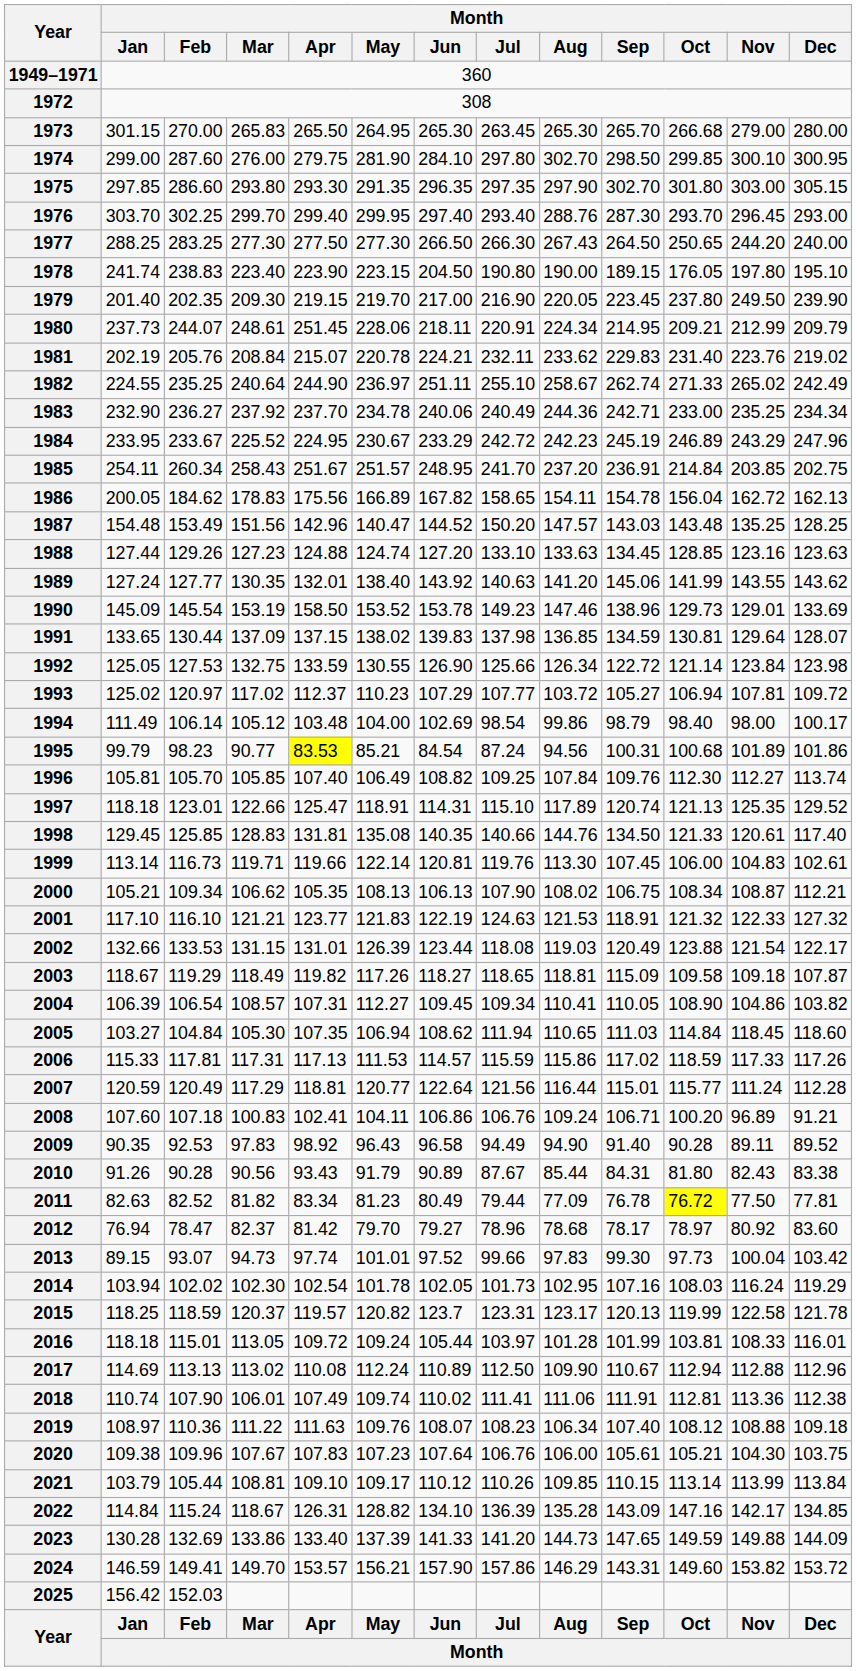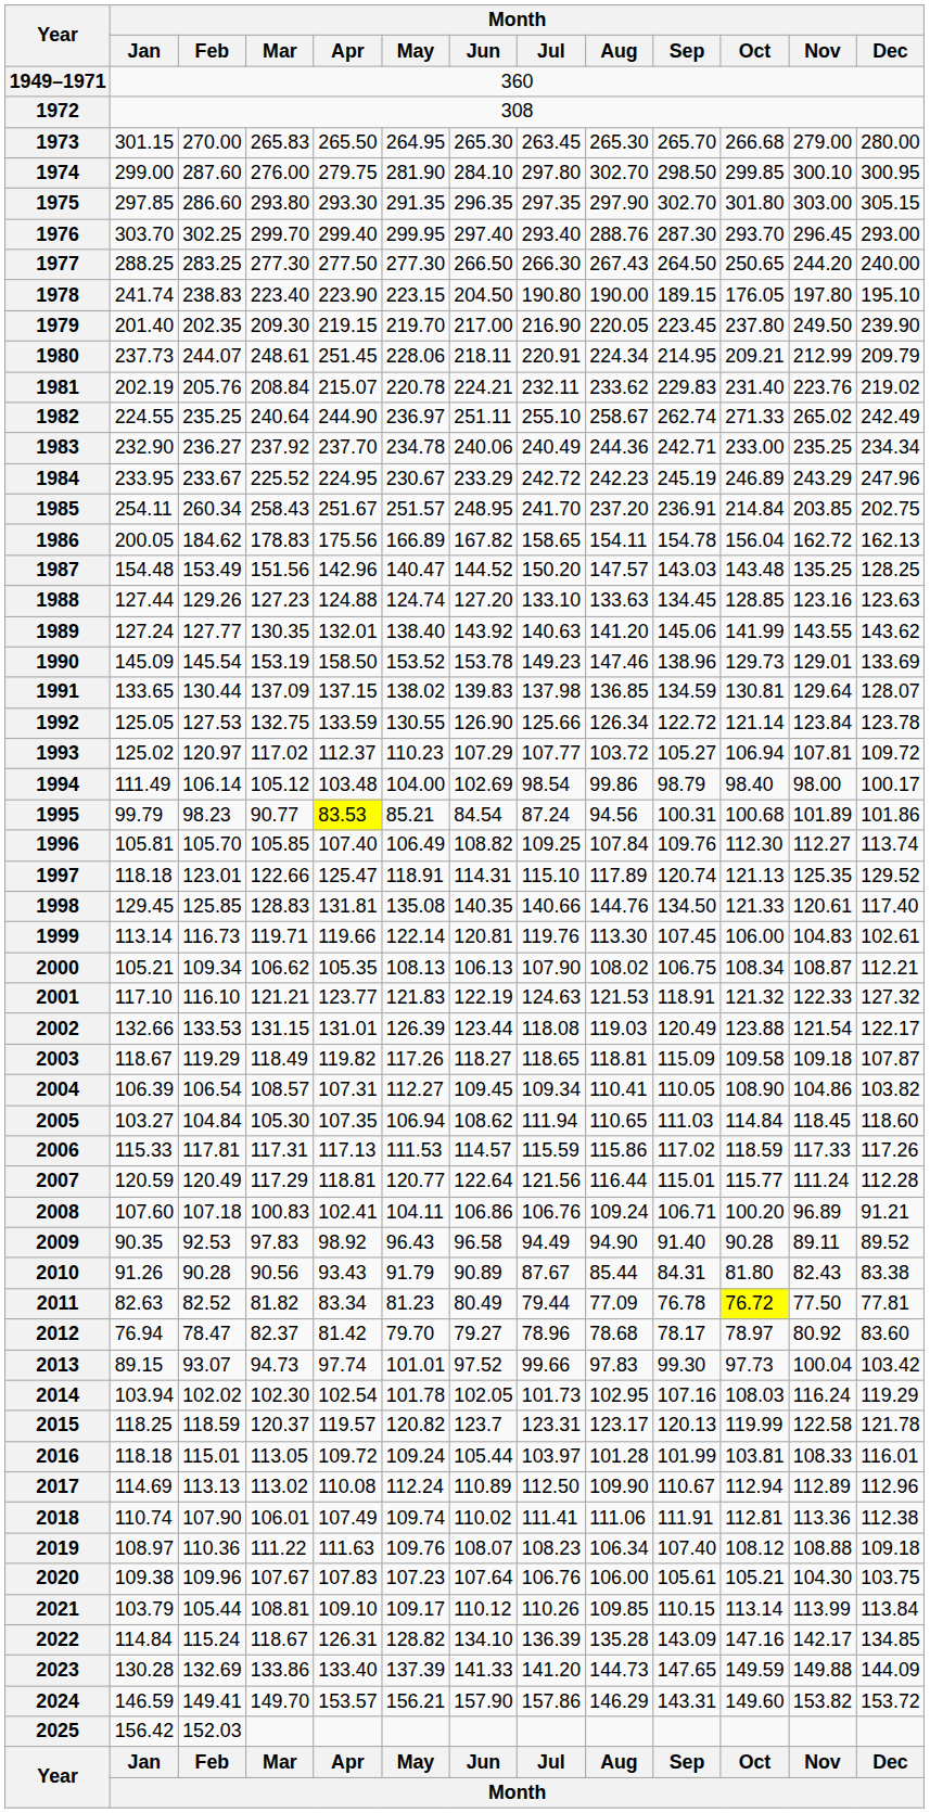1992 | Month / Dec: 123.98 -> 123.78
2017 | Month / Nov: 112.88 -> 112.89
